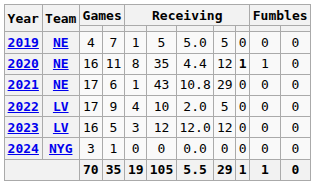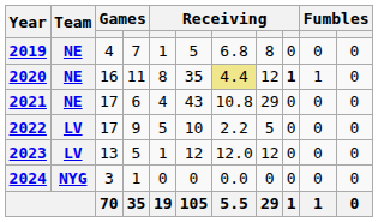2019 | column 7: 5.0 -> 6.8
2019 | column 8: 5 -> 8
2020 | column 7: no background -> khaki background
2021 | column 5: 1 -> 4
2022 | column 5: 4 -> 5
2022 | column 7: 2.0 -> 2.2
2023 | column 3: 16 -> 13
2023 | column 5: 3 -> 1
